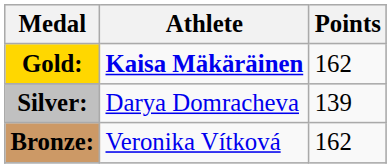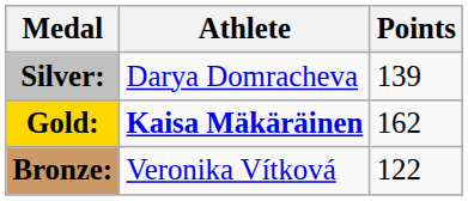rows swapped: Gold: <-> Silver:
Bronze: | Points: 162 -> 122
